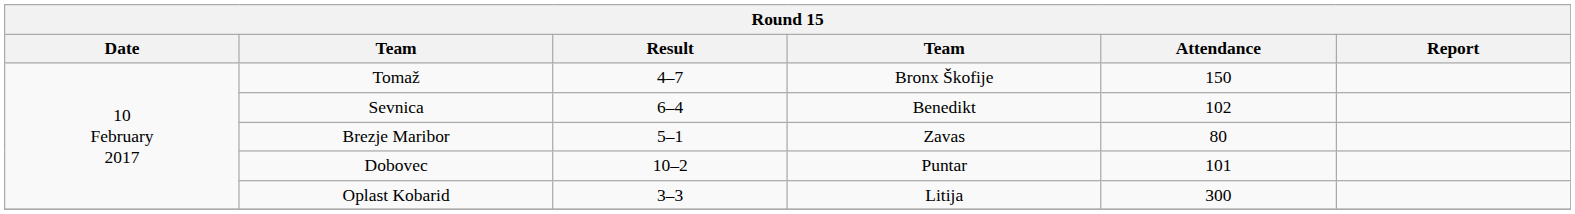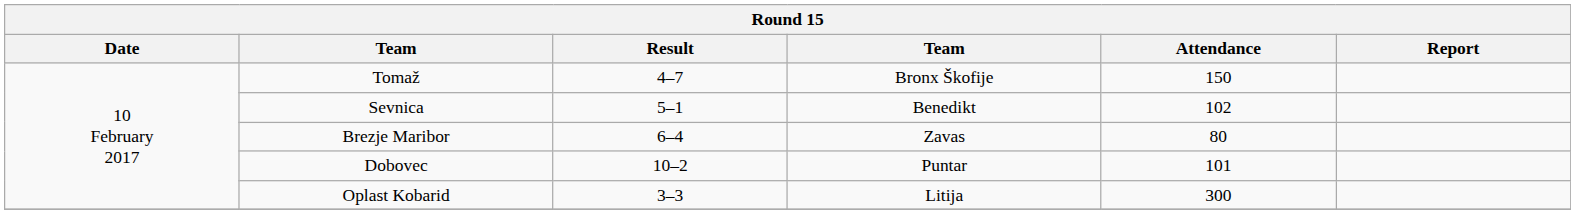Sevnica | Result: 6–4 -> 5–1
Brezje Maribor | Result: 5–1 -> 6–4
